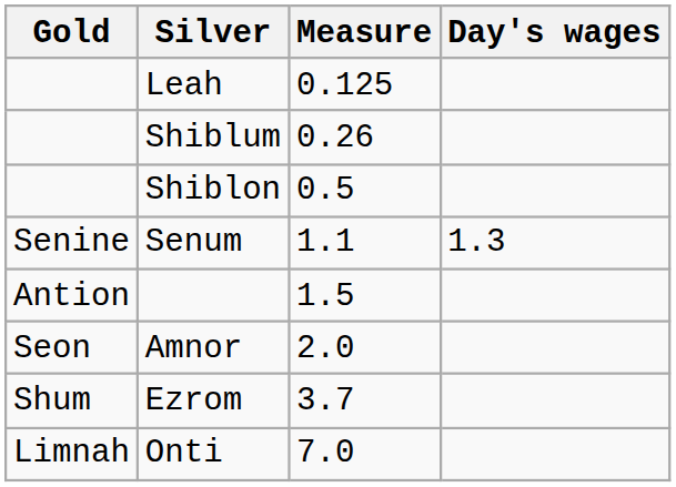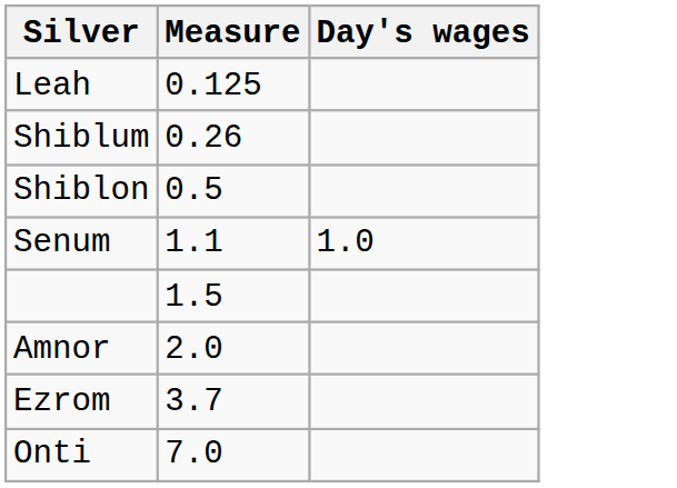- column: Gold | Senine | Antion | Seon | Shum | Limnah
Senum | Day's wages: 1.3 -> 1.0
